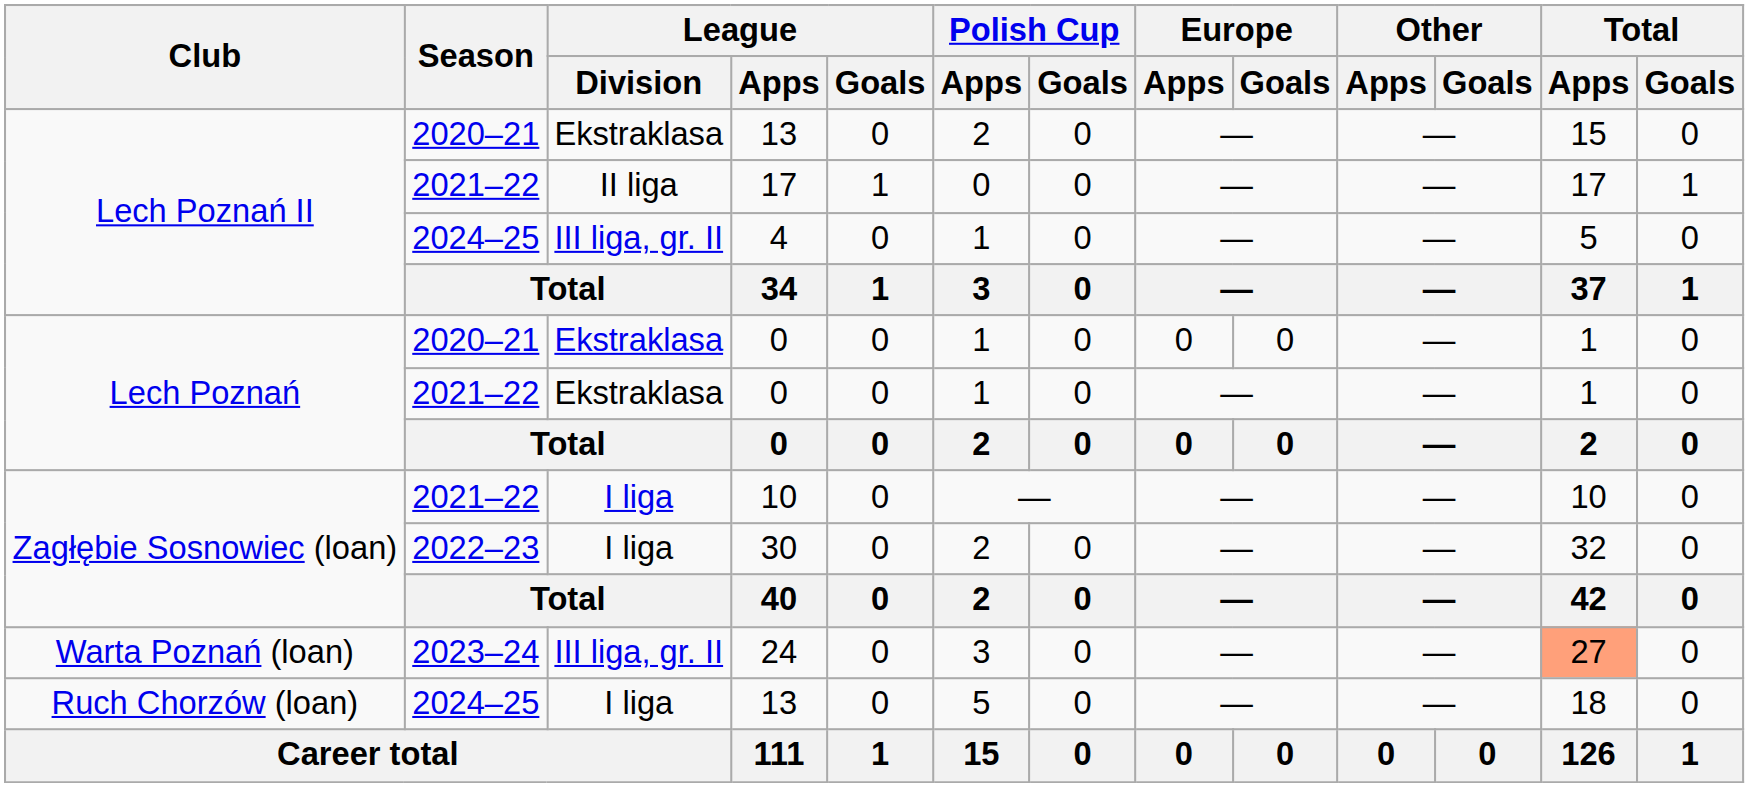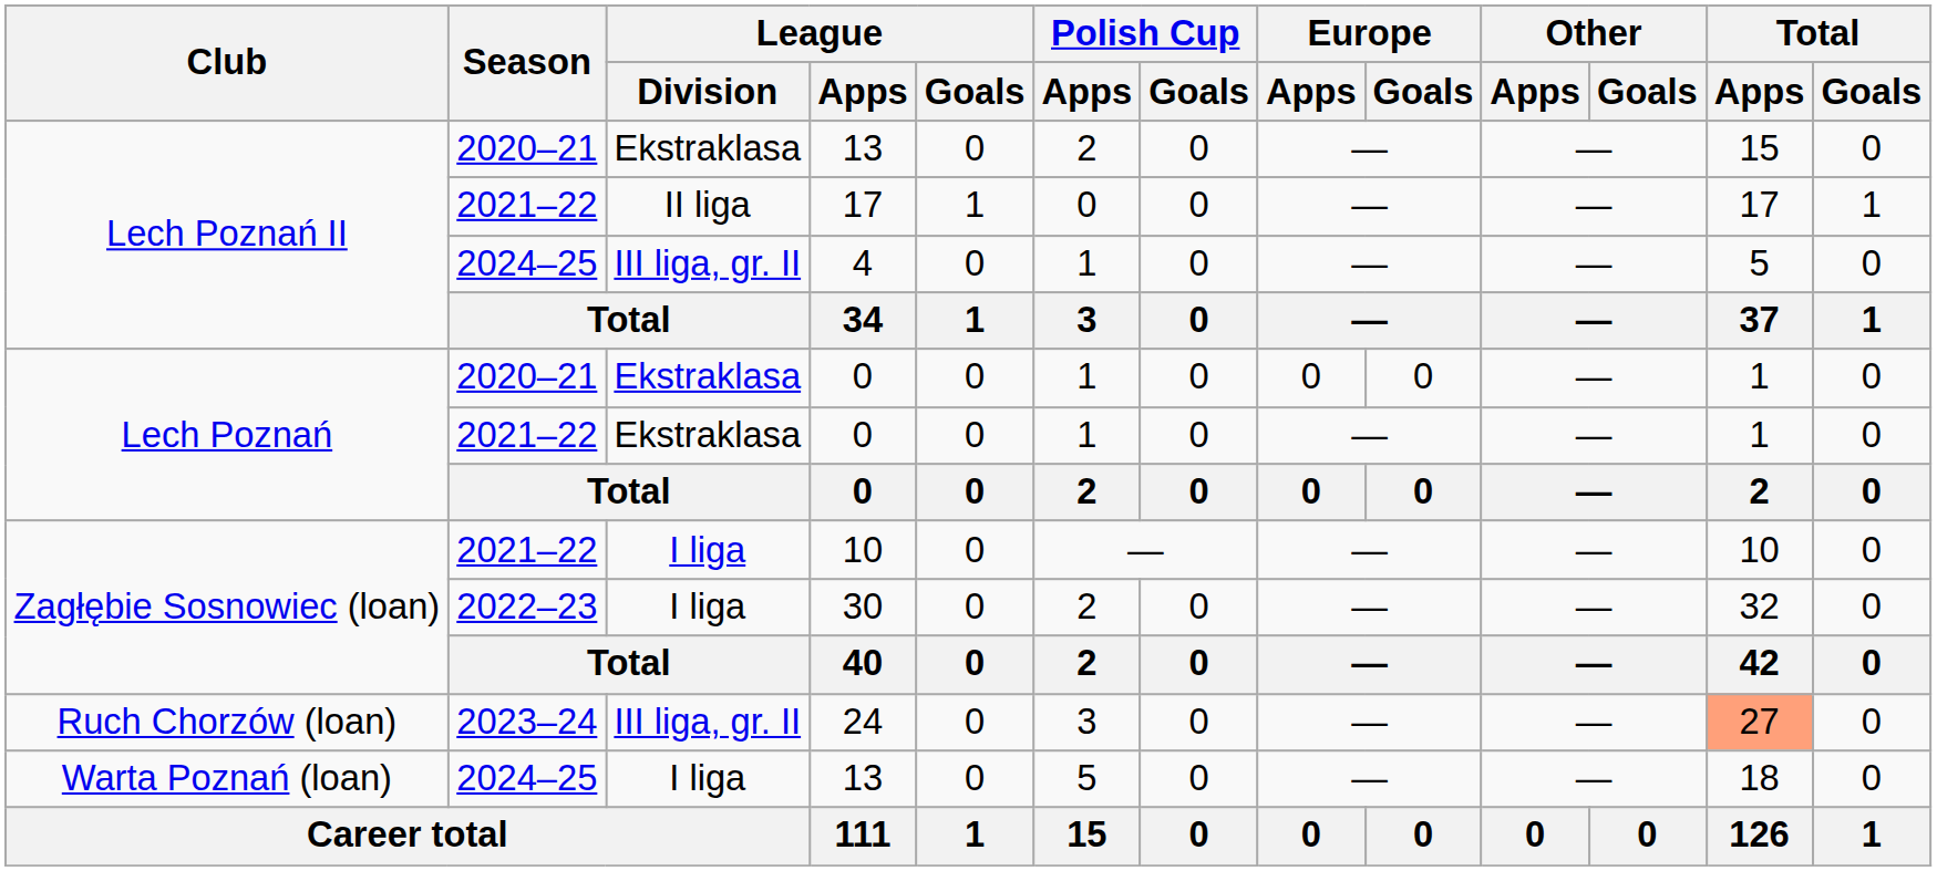24 | Club: Warta Poznań (loan) -> Ruch Chorzów (loan)
2024–25 / 13 | Club: Ruch Chorzów (loan) -> Warta Poznań (loan)
